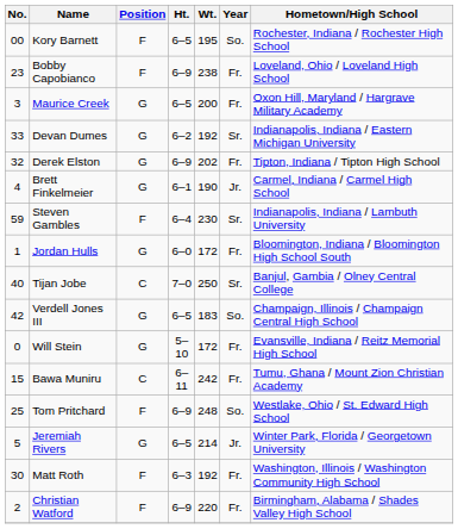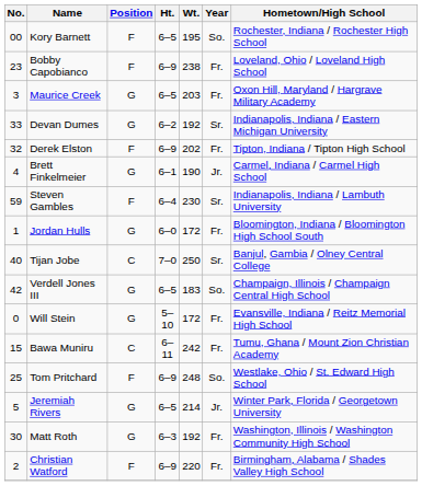Maurice Creek | Wt.: 200 -> 203
Derek Elston | Position: G -> F
Matt Roth | Position: F -> G
